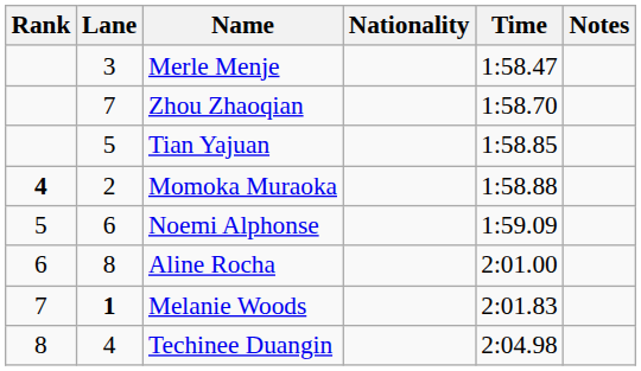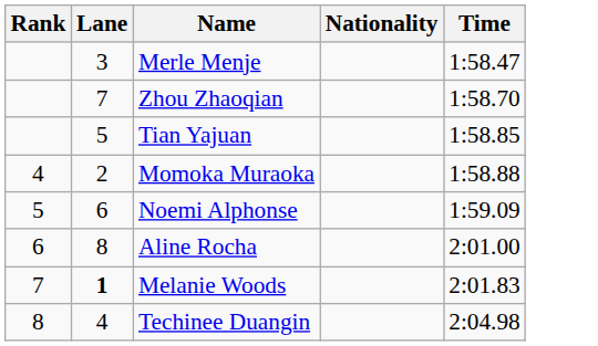- column: Notes
Momoka Muraoka | Rank: bold -> normal
